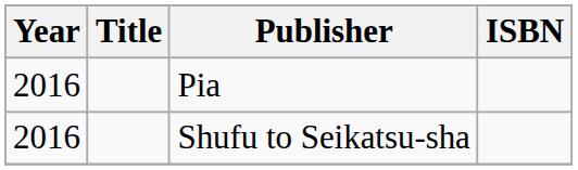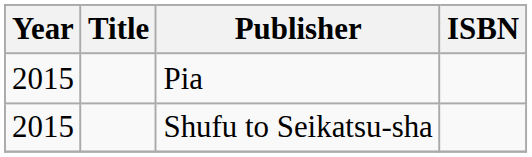Pia | Year: 2016 -> 2015
Shufu to Seikatsu-sha | Year: 2016 -> 2015
